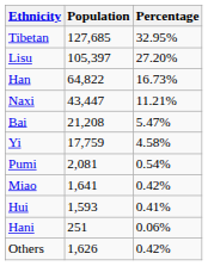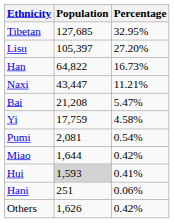Miao | Population: 1,641 -> 1,644
Hui | Population: no background -> lightgrey background
